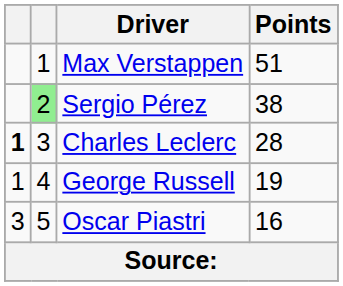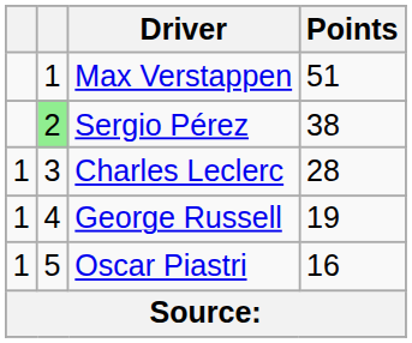Charles Leclerc | column 1: bold -> normal
Oscar Piastri | column 1: 3 -> 1
